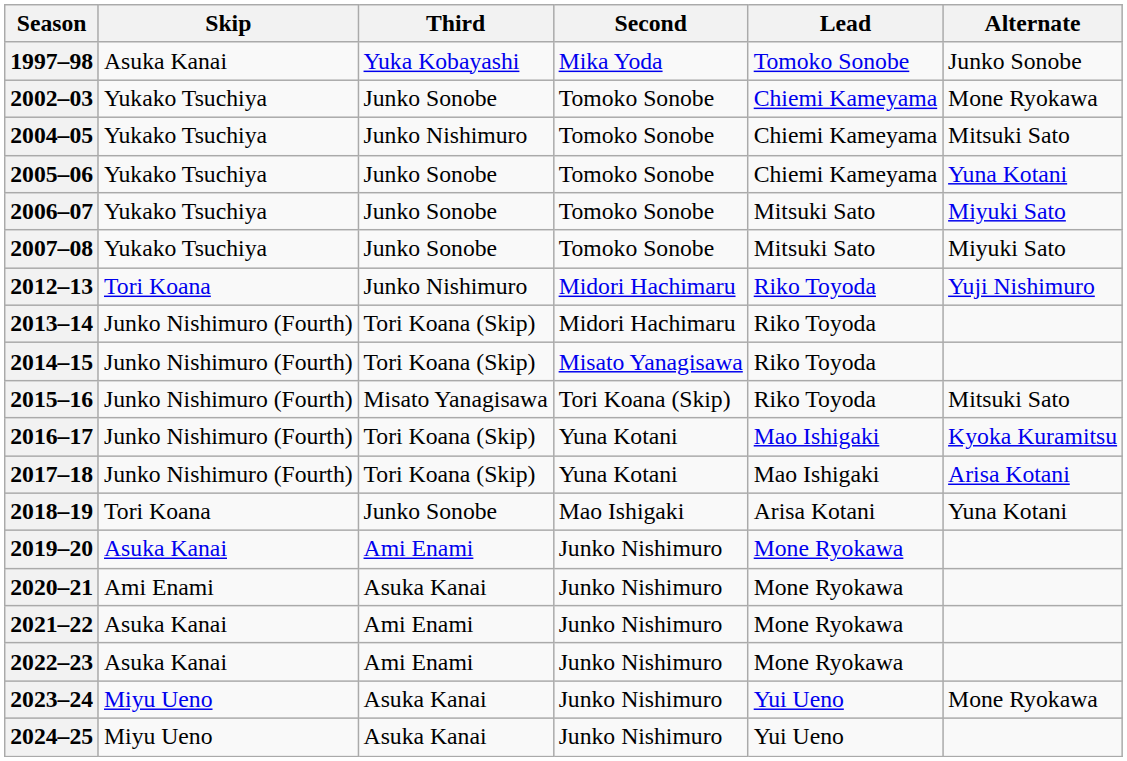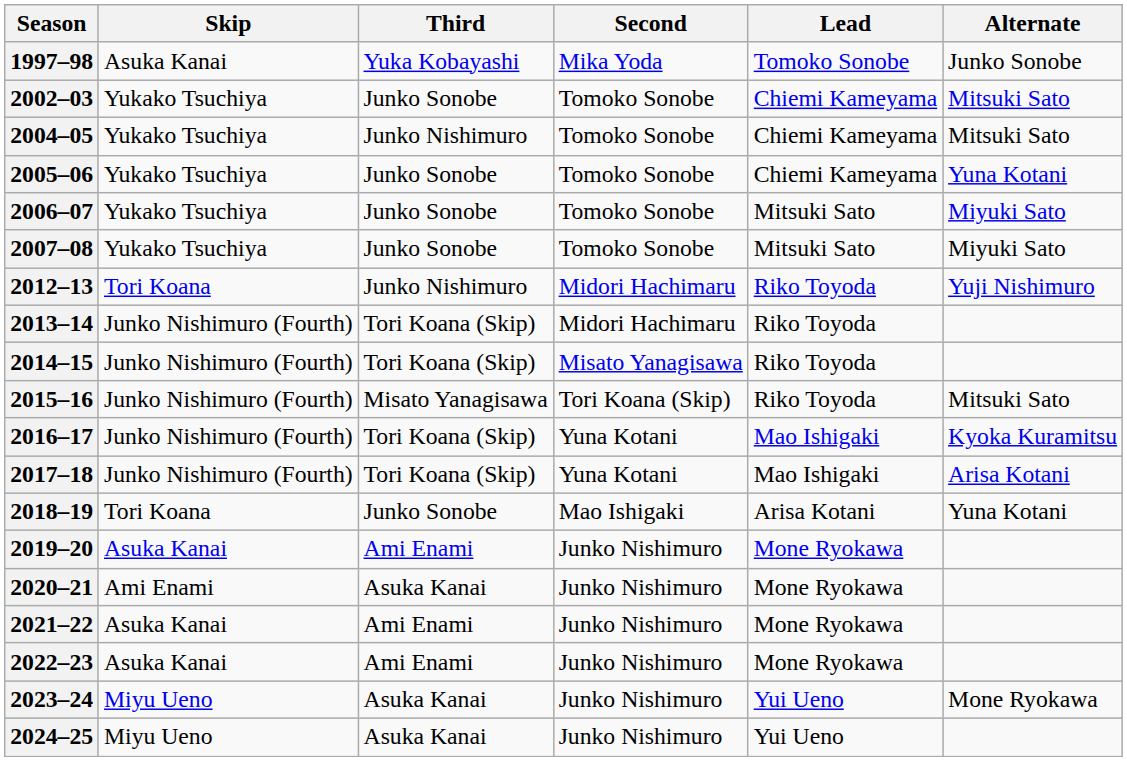2002–03 | Alternate: Mone Ryokawa -> Mitsuki Sato
